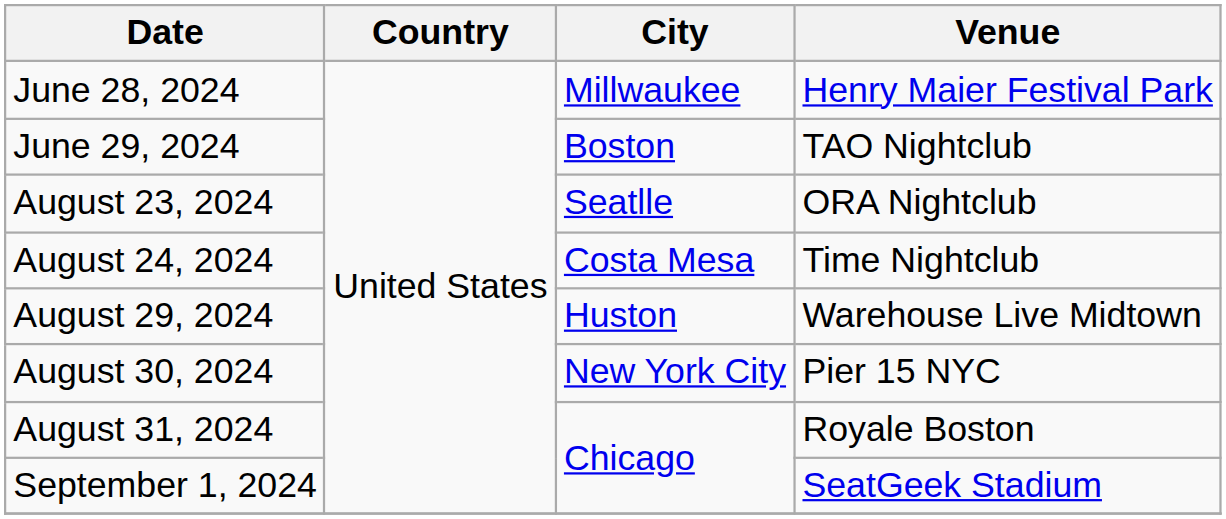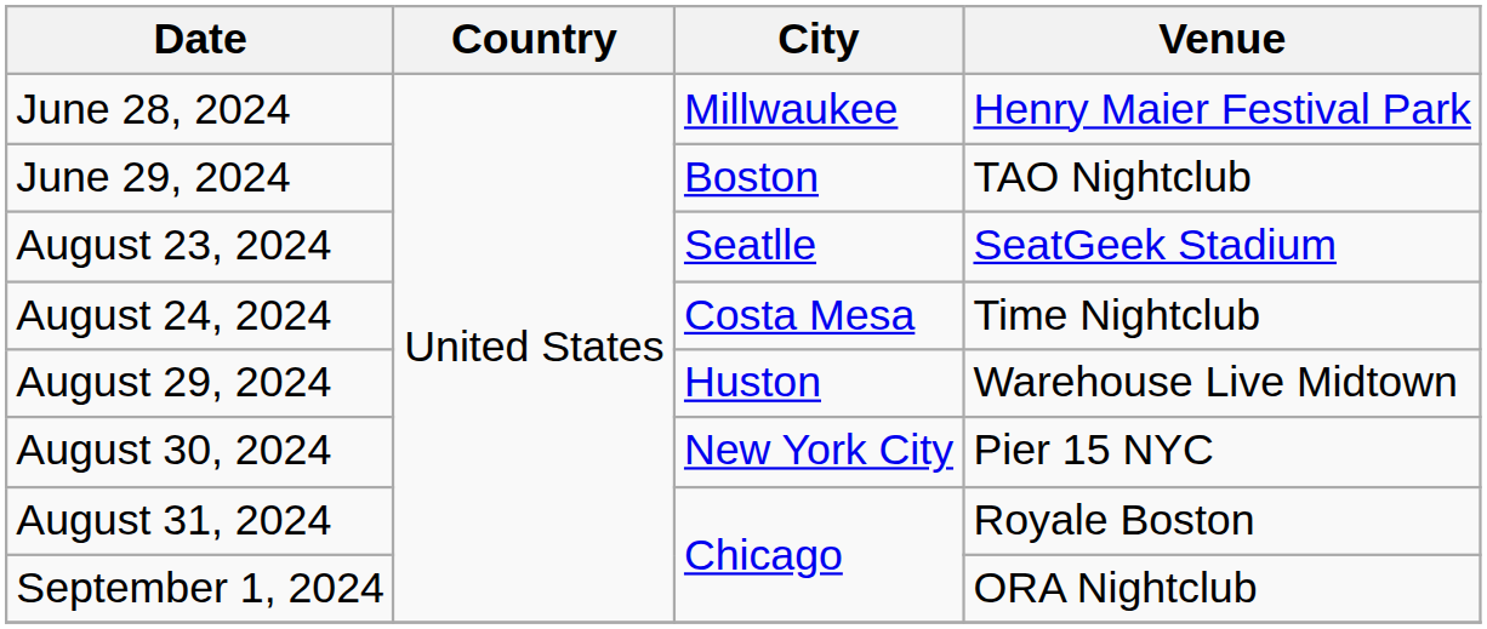August 23, 2024 | Venue: ORA Nightclub -> SeatGeek Stadium
September 1, 2024 | Venue: SeatGeek Stadium -> ORA Nightclub
